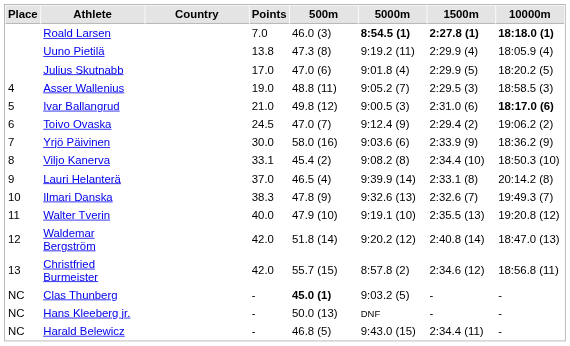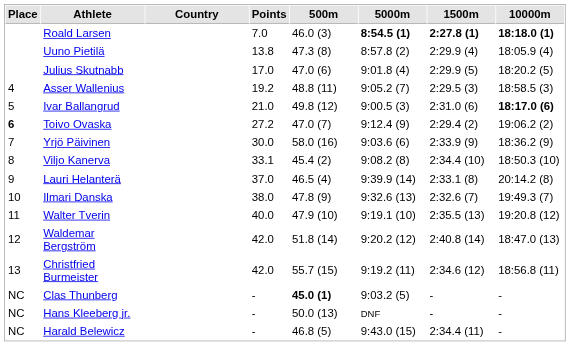Uuno Pietilä | 5000m: 9:19.2 (11) -> 8:57.8 (2)
Asser Wallenius | Points: 19.0 -> 19.2
Toivo Ovaska | Place: normal -> bold
Toivo Ovaska | Points: 24.5 -> 27.2
Ilmari Danska | Points: 38.3 -> 38.0
Christfried Burmeister | 5000m: 8:57.8 (2) -> 9:19.2 (11)
